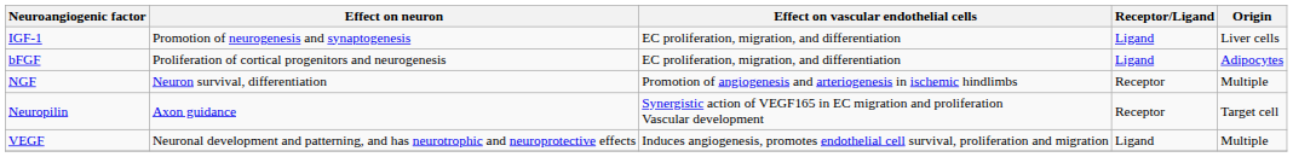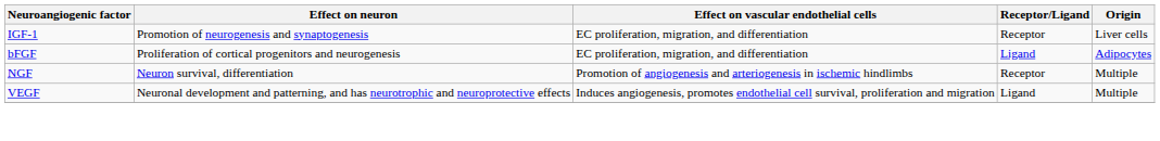IGF-1 | Receptor/Ligand: Ligand -> Receptor
- row: Neuropilin | Axon guidance | Synergistic action of VEGF165 in EC migration and proliferation Vascular development | Receptor | Target cell
